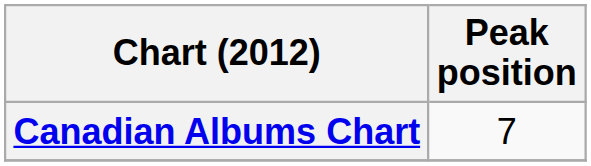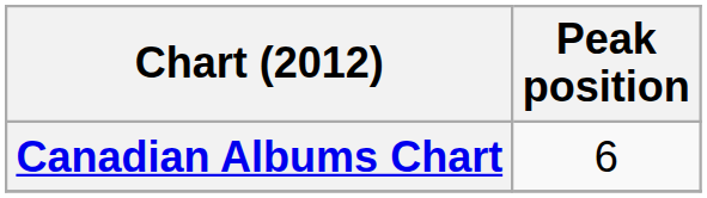Canadian Albums Chart | Peak position: 7 -> 6
